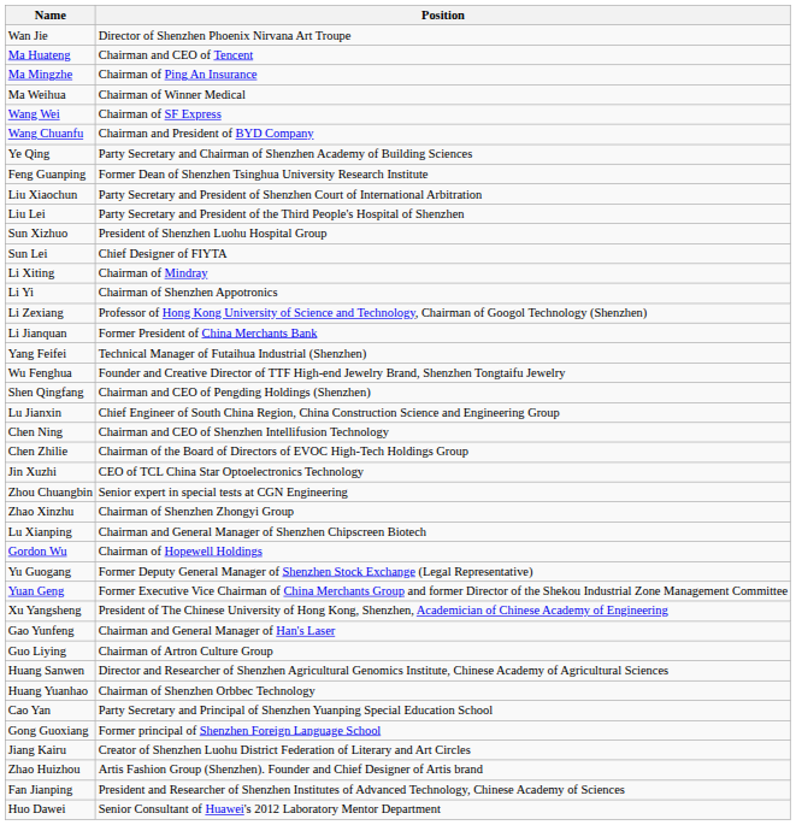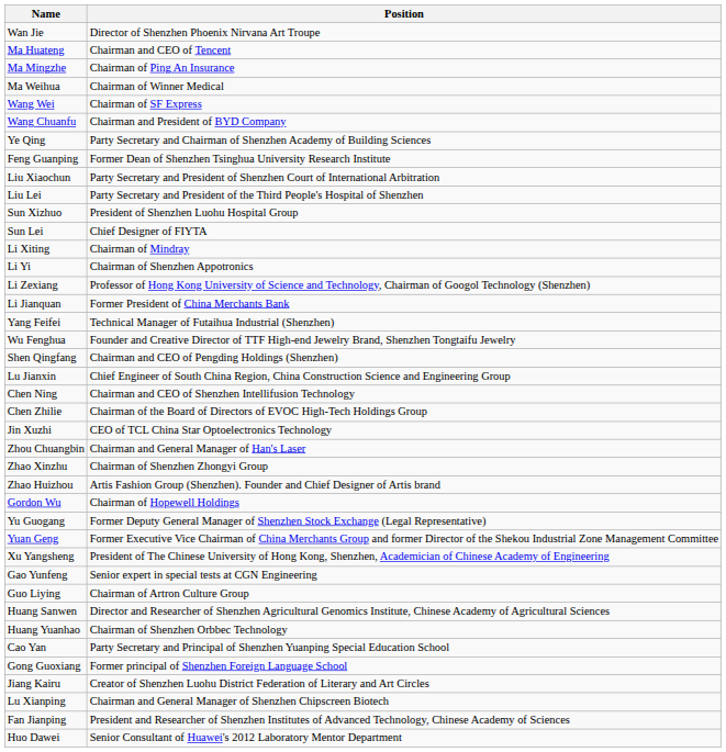Zhou Chuangbin | Position: Senior expert in special tests at CGN Engineering -> Chairman and General Manager of Han's Laser
rows swapped: Zhao Huizhou <-> Lu Xianping
Gao Yunfeng | Position: Chairman and General Manager of Han's Laser -> Senior expert in special tests at CGN Engineering
